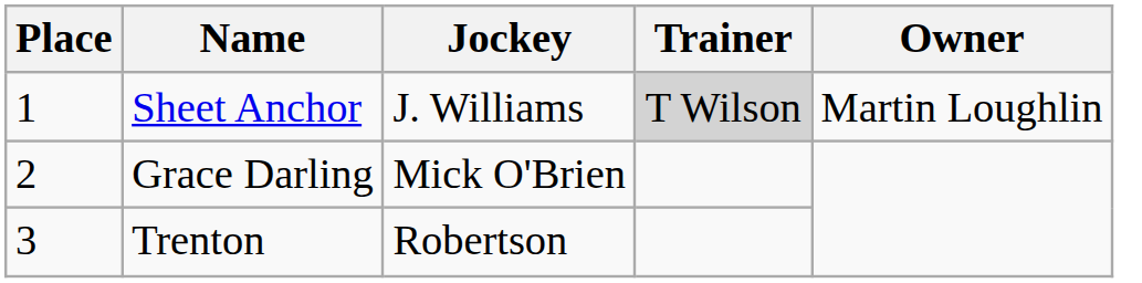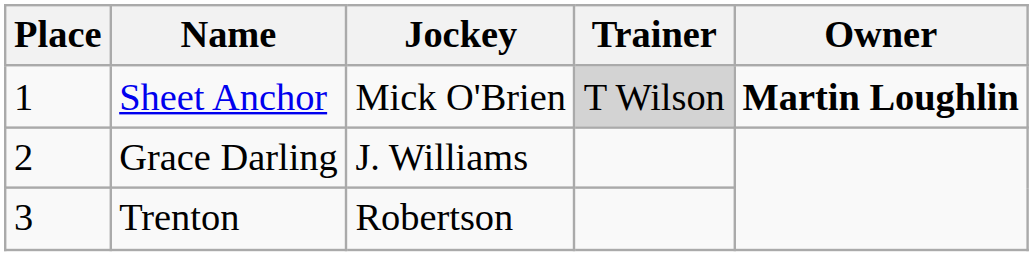Sheet Anchor | Jockey: J. Williams -> Mick O'Brien
Sheet Anchor | Owner: normal -> bold
Grace Darling | Jockey: Mick O'Brien -> J. Williams
